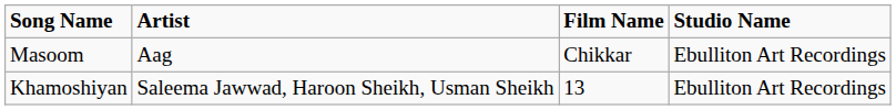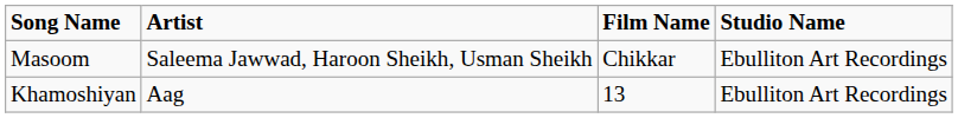Masoom | Artist: Aag -> Saleema Jawwad, Haroon Sheikh, Usman Sheikh
Khamoshiyan | Artist: Saleema Jawwad, Haroon Sheikh, Usman Sheikh -> Aag
